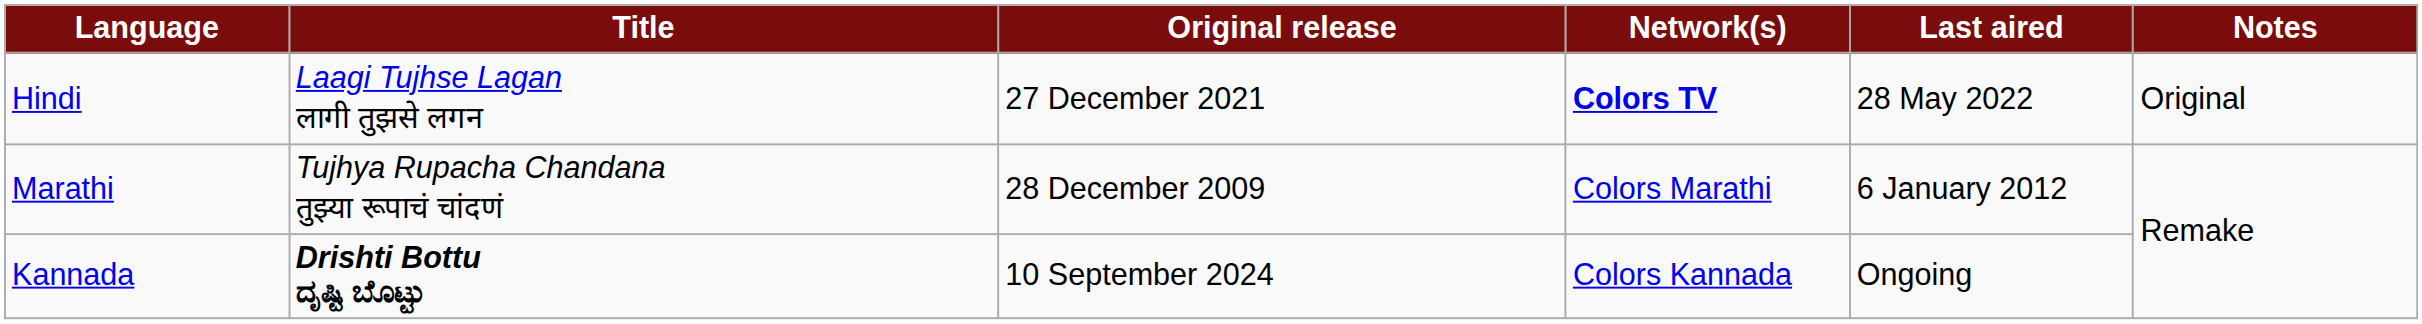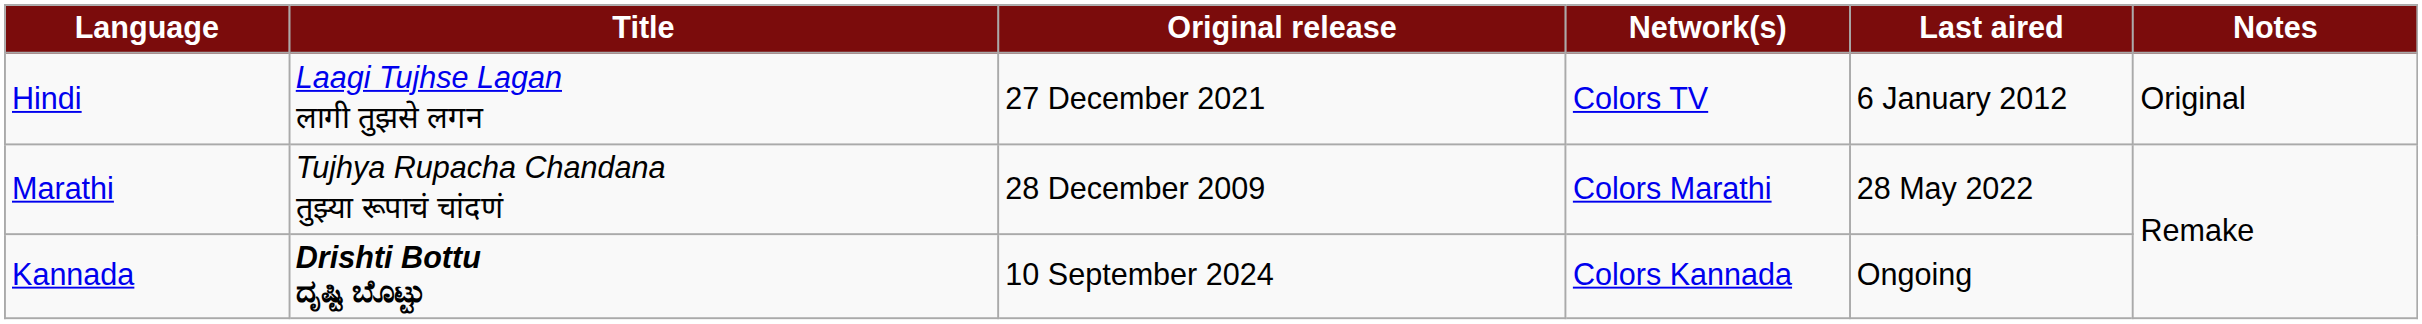Hindi | Network(s): bold -> normal
Hindi | Last aired: 28 May 2022 -> 6 January 2012
Marathi | Last aired: 6 January 2012 -> 28 May 2022
